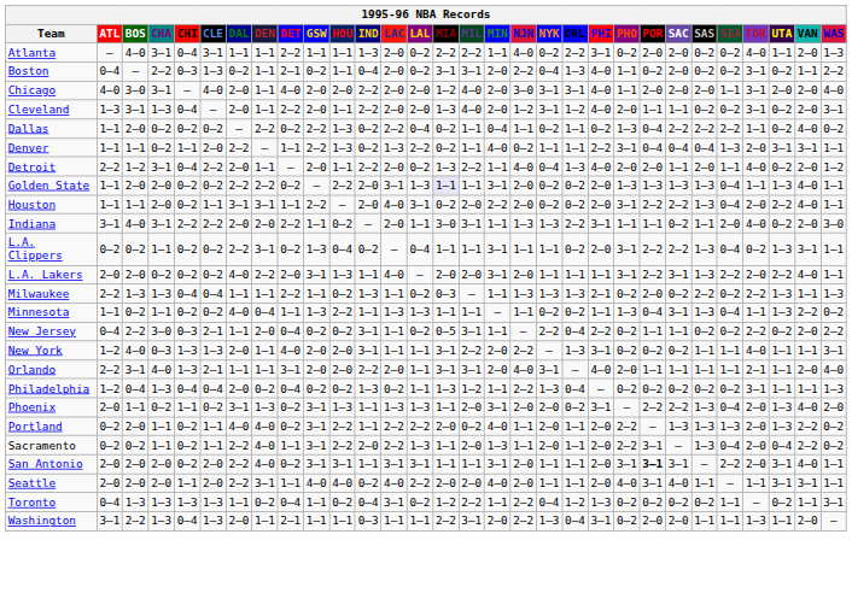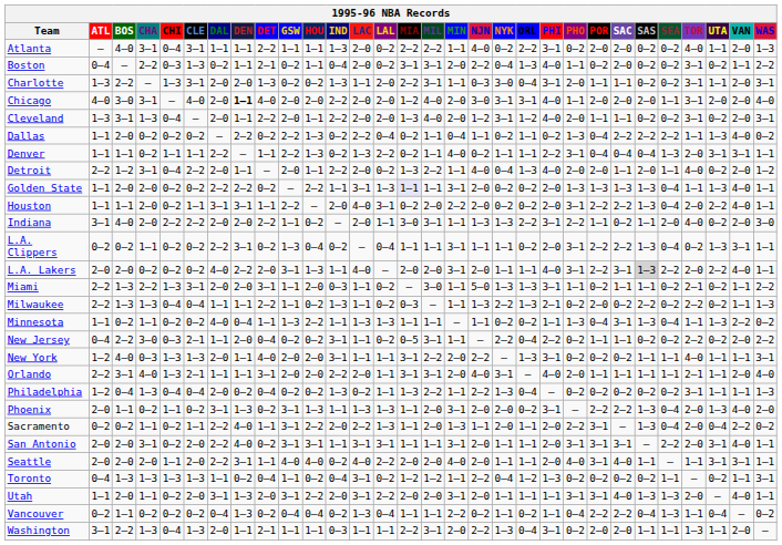+ row: Charlotte | 1–3 | 2–2 | – | 1–3 | 3–1 | 2–0 | 2–0 | 1–3 | 0–2 | 0–2 | 1–3 | 1–1 | 2–0 | 2–2 | 3–1 | 1–1 | 0–3 | 3–0 | 0–4 | 3–1 | 2–0 | 1–1 | 1–1 | 0–2 | 0–2 | 3–1 | 1–1 | 2–0 | 3–1
Chicago | DEN: normal -> bold
Dallas | UTA: 0–2 -> 1–3
Denver | CLE: 2–0 -> 1–1
Golden State | IND: 2–0 -> 1–1
Indiana | CHA: 3–1 -> 2–0
Indiana | PHO: 1–1 -> 2–2
L.A. Lakers | PHI: 1–1 -> 4–0
L.A. Lakers | SAS: no background -> lightgrey background
+ row: Miami | 2–2 | 1–3 | 2–2 | 1–3 | 3–1 | 2–0 | 2–0 | 3–1 | 1–1 | 2–0 | 0–3 | 1–1 | 0–2 | – | 3–0 | 1–1 | 5–0 | 1–3 | 1–3 | 3–1 | 1–1 | 0–2 | 1–1 | 1–1 | 0–2 | 2–1 | 0–2 | 1–1 | 2–2
Milwaukee | NYK: 1–3 -> 2–2
Milwaukee | UTA: 1–3 -> 0–2
Philadelphia | MIL: 1–2 -> 2–2
- row: Portland | 0–2 | 2–0 | 1–1 | 0–2 | 1–1 | 4–0 | 4–0 | 0–2 | 3–1 | 2–2 | 1–1 | 2–2 | 2–2 | 2–0 | 0–2 | 4–0 | 1–1 | 2–0 | 1–1 | 2–0 | 2–2 | – | 1–3 | 1–3 | 1–3 | 2–0 | 1–3 | 2–2 | 0–2
San Antonio | CHA: 2–0 -> 3–1
San Antonio | POR: bold -> normal
Toronto | MIL: 2–2 -> 1–2
+ row: Utah | 1–1 | 2–0 | 1–1 | 0–2 | 2–0 | 3–1 | 1–3 | 2–0 | 3–1 | 2–2 | 2–0 | 3–1 | 2–2 | 2–0 | 2–0 | 3–1 | 2–0 | 1–1 | 1–1 | 1–1 | 3–1 | 3–1 | 4–0 | 1–3 | 1–3 | 2–0 | – | 4–0 | 1–1
+ row: Vancouver | 0–2 | 1–1 | 0–2 | 0–2 | 0–2 | 0–4 | 1–3 | 0–2 | 0–4 | 0–4 | 0–2 | 1–3 | 0–4 | 1–1 | 1–1 | 2–2 | 0–2 | 1–1 | 0–2 | 1–1 | 0–4 | 2–2 | 2–2 | 0–4 | 1–3 | 1–1 | 0–4 | – | 0–2
